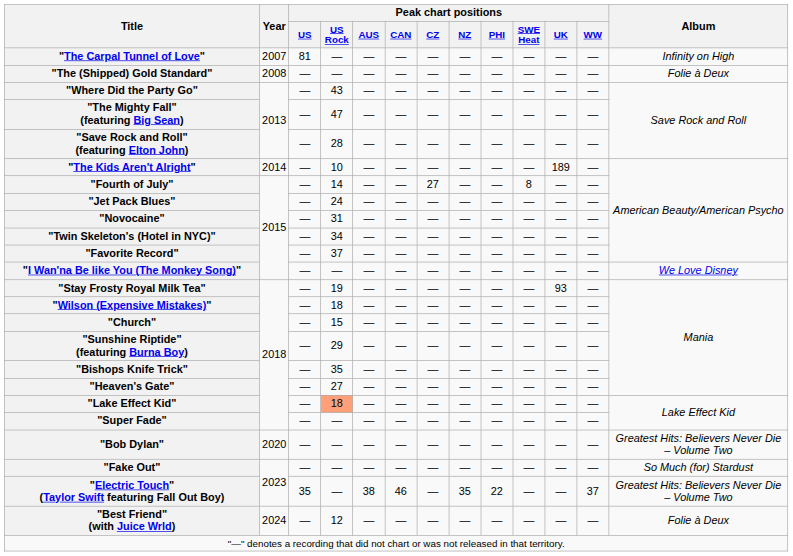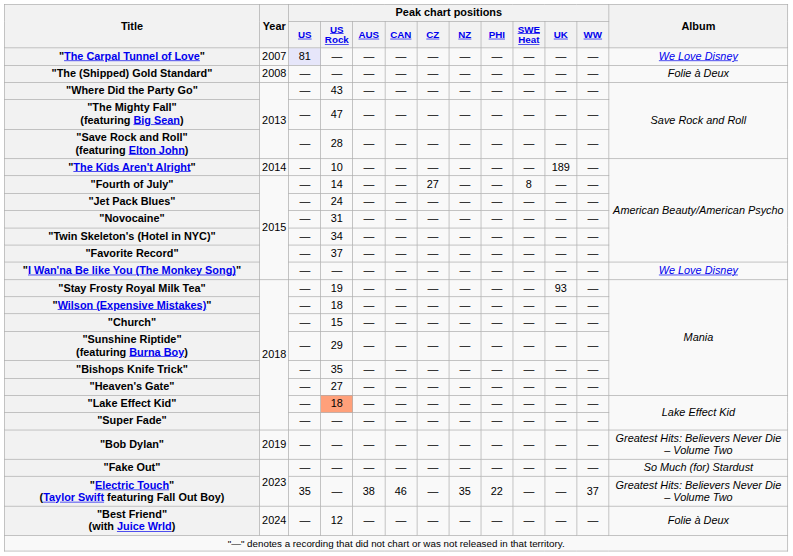"The Carpal Tunnel of Love" | Peak chart positions / US: no background -> lavender background
"The Carpal Tunnel of Love" | Album: Infinity on High -> We Love Disney
"Bob Dylan" | Year: 2020 -> 2019
